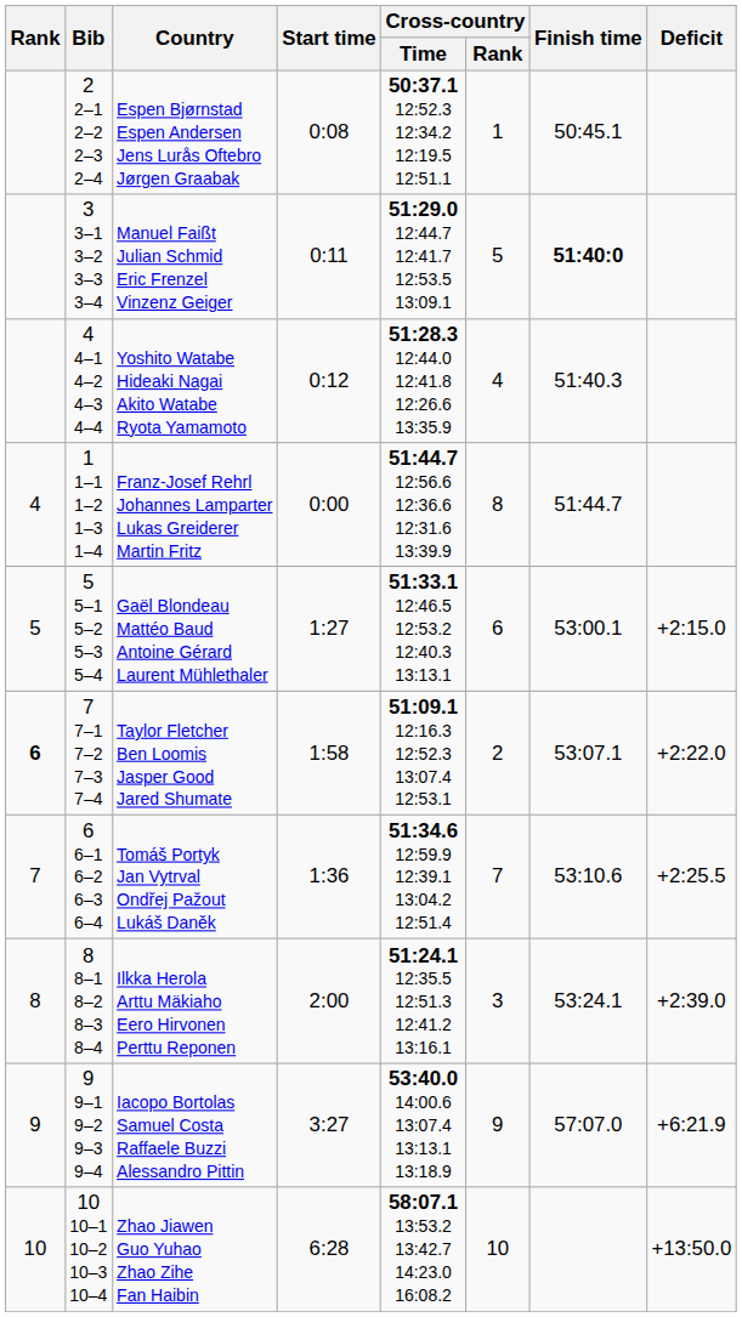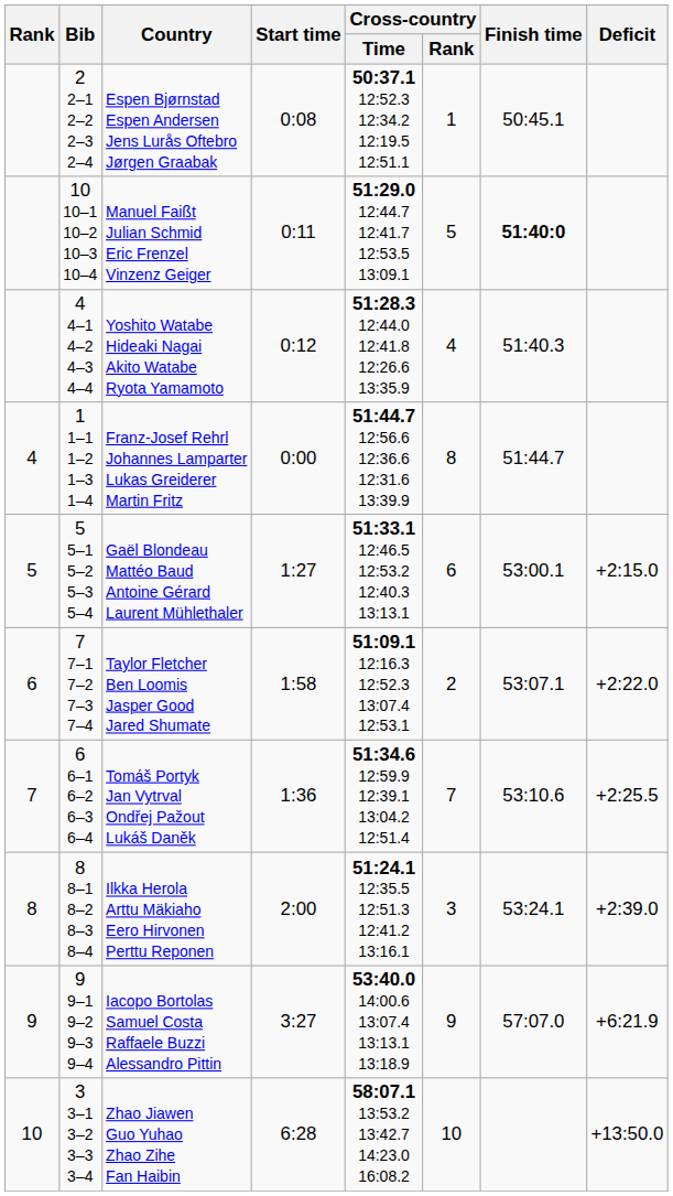Manuel Faißt Julian Schmid Eric Frenzel Vinzenz Geiger | Bib: 3 3–1 3–2 3–3 3–4 -> 10 10–1 10–2 10–3 10–4
Taylor Fletcher Ben Loomis Jasper Good Jared Shumate | Rank: bold -> normal
Zhao Jiawen Guo Yuhao Zhao Zihe Fan Haibin | Bib: 10 10–1 10–2 10–3 10–4 -> 3 3–1 3–2 3–3 3–4
